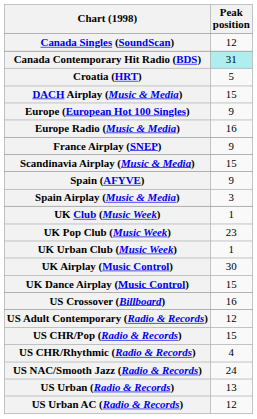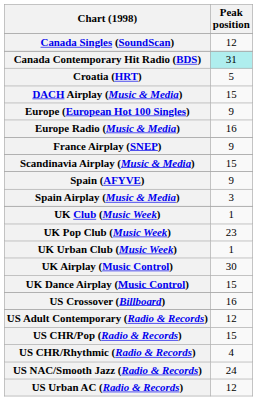- row: US Urban (Radio & Records) | 13
